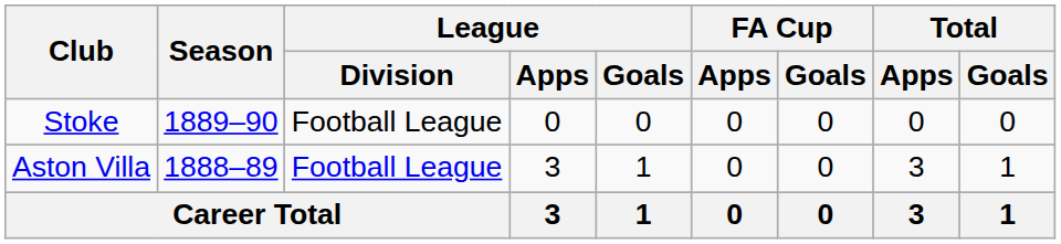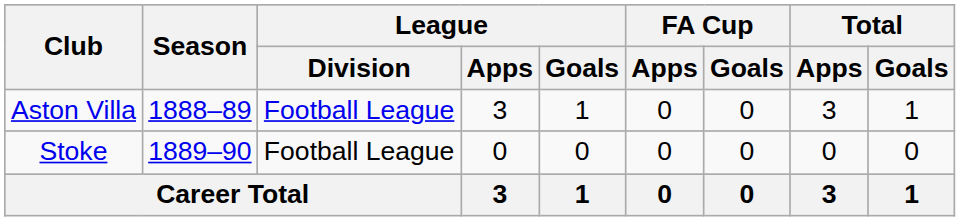rows swapped: Aston Villa <-> Stoke
